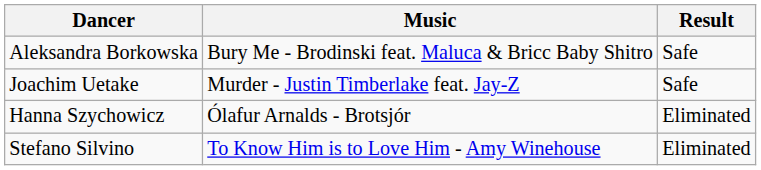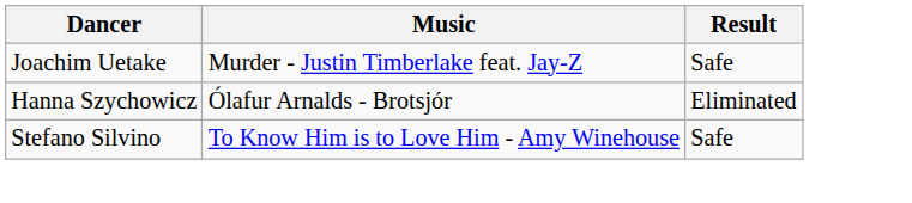- row: Aleksandra Borkowska | Bury Me - Brodinski feat. Maluca & Bricc Baby Shitro | Safe
Stefano Silvino | Result: Eliminated -> Safe
